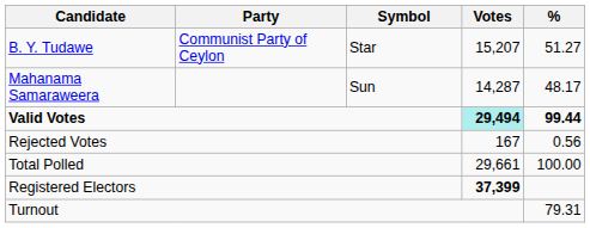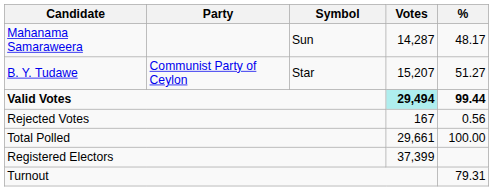rows swapped: B. Y. Tudawe <-> Mahanama Samaraweera
Registered Electors | Votes: bold -> normal
